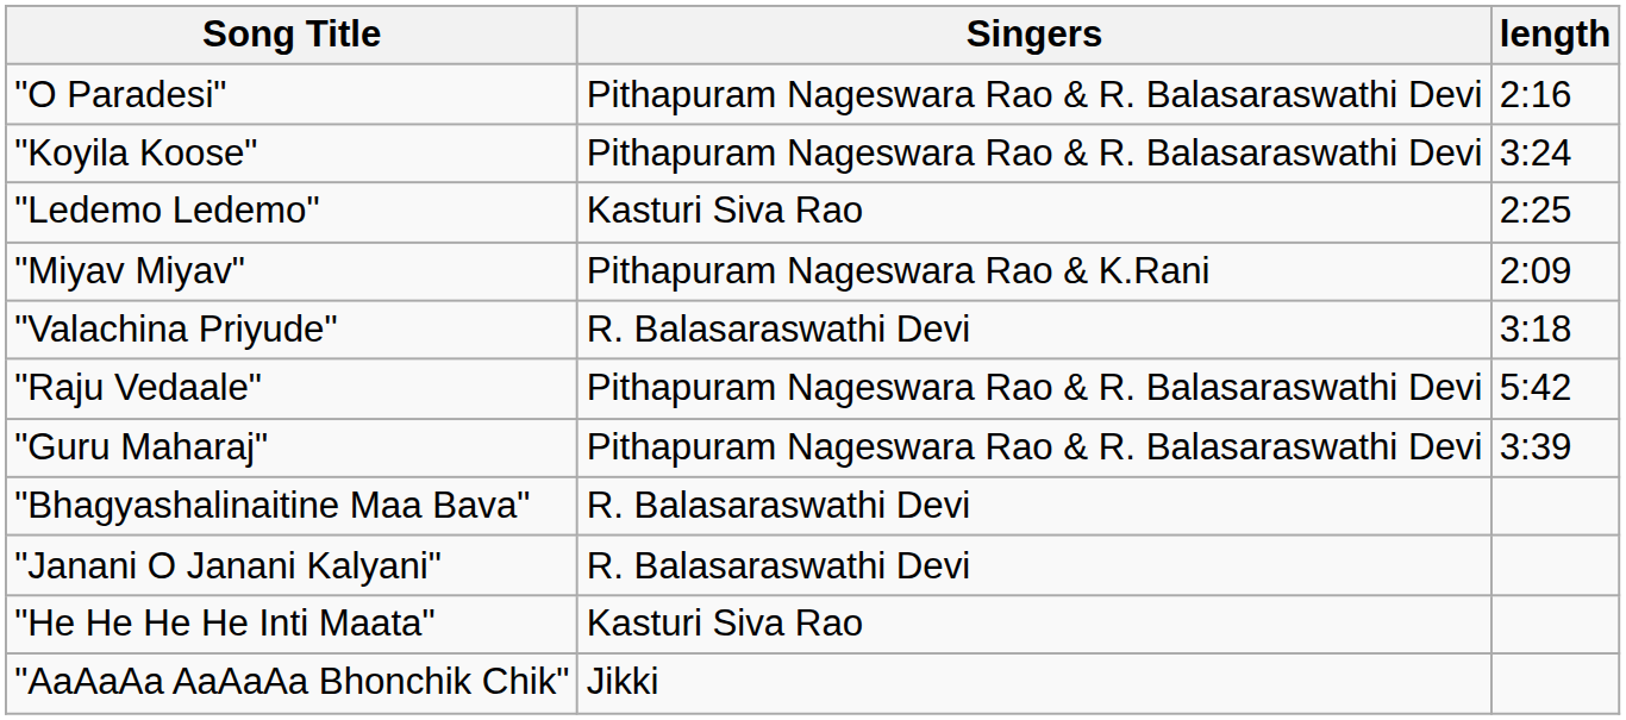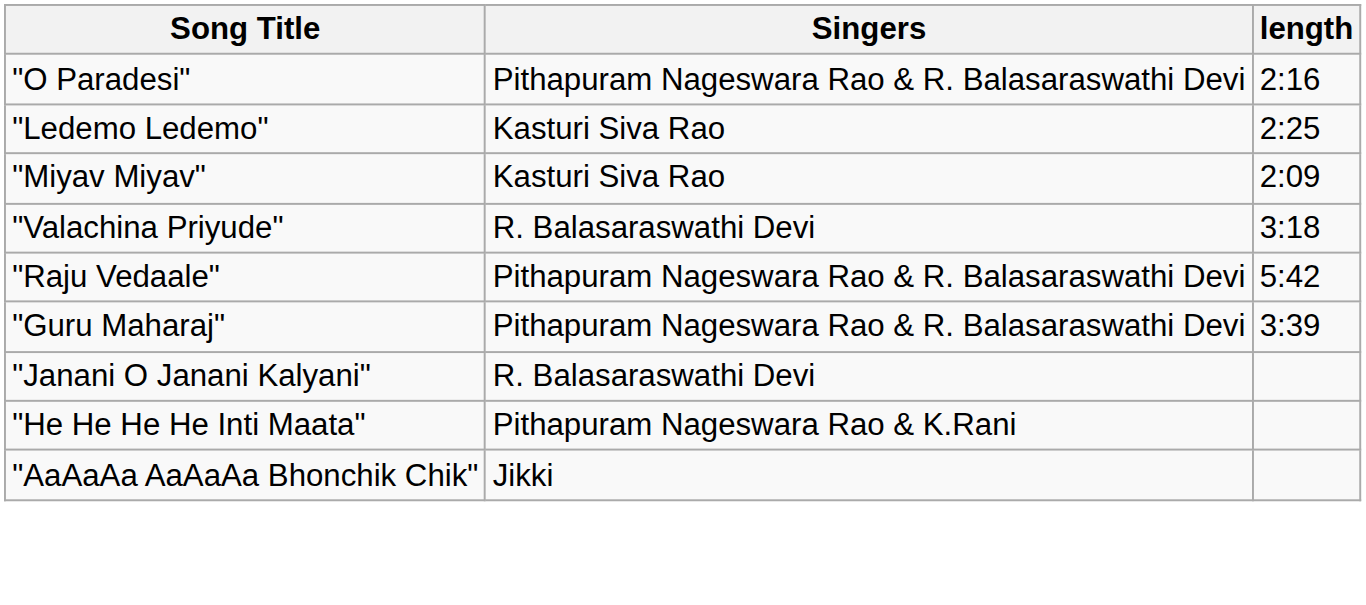- row: "Koyila Koose" | Pithapuram Nageswara Rao & R. Balasaraswathi Devi | 3:24
"Miyav Miyav" | Singers: Pithapuram Nageswara Rao & K.Rani -> Kasturi Siva Rao
- row: "Bhagyashalinaitine Maa Bava" | R. Balasaraswathi Devi
"He He He He Inti Maata" | Singers: Kasturi Siva Rao -> Pithapuram Nageswara Rao & K.Rani
